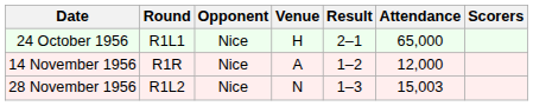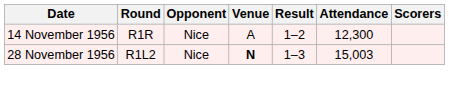- row: 24 October 1956 | R1L1 | Nice | H | 2–1 | 65,000
14 November 1956 | Attendance: 12,000 -> 12,300
28 November 1956 | Venue: normal -> bold
